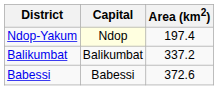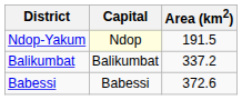Ndop-Yakum | Area (km2): 197.4 -> 191.5
